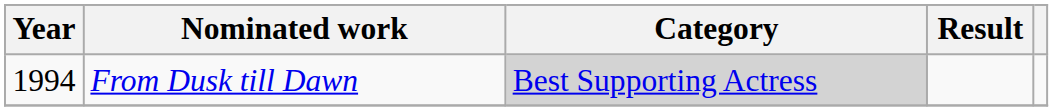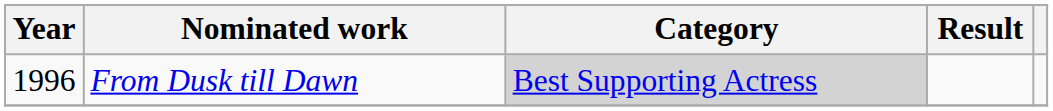From Dusk till Dawn | Year: 1994 -> 1996
